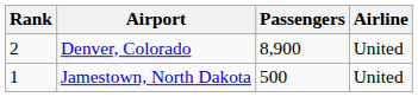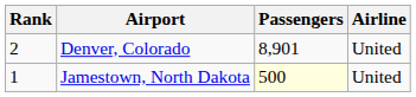Denver, Colorado | Passengers: 8,900 -> 8,901
Jamestown, North Dakota | Passengers: no background -> lightyellow background
